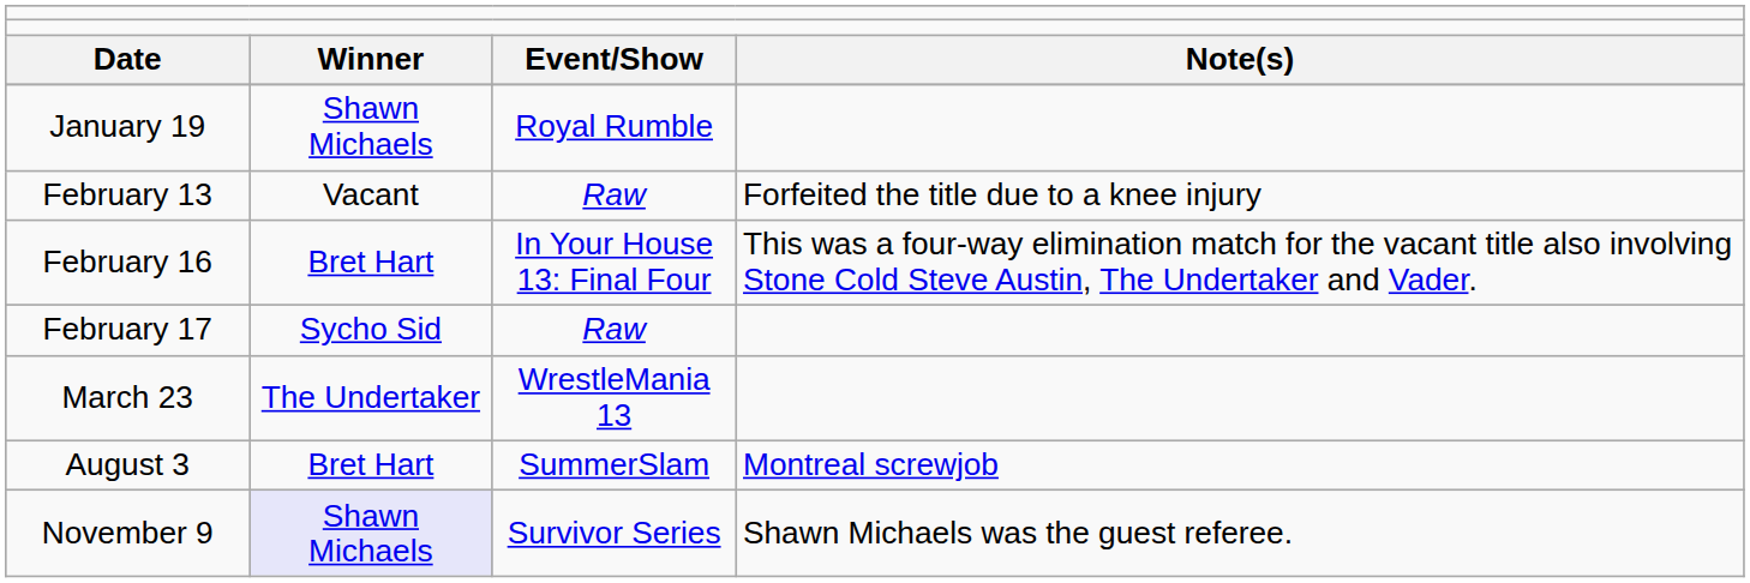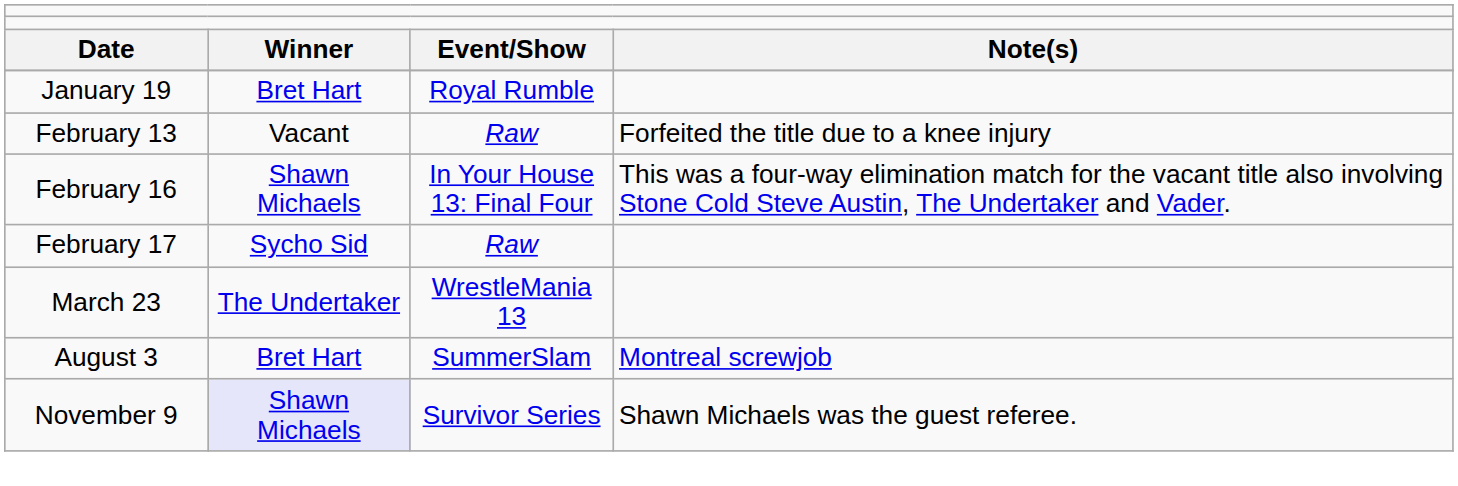January 19 | column 2: Shawn Michaels -> Bret Hart
February 16 | column 2: Bret Hart -> Shawn Michaels
